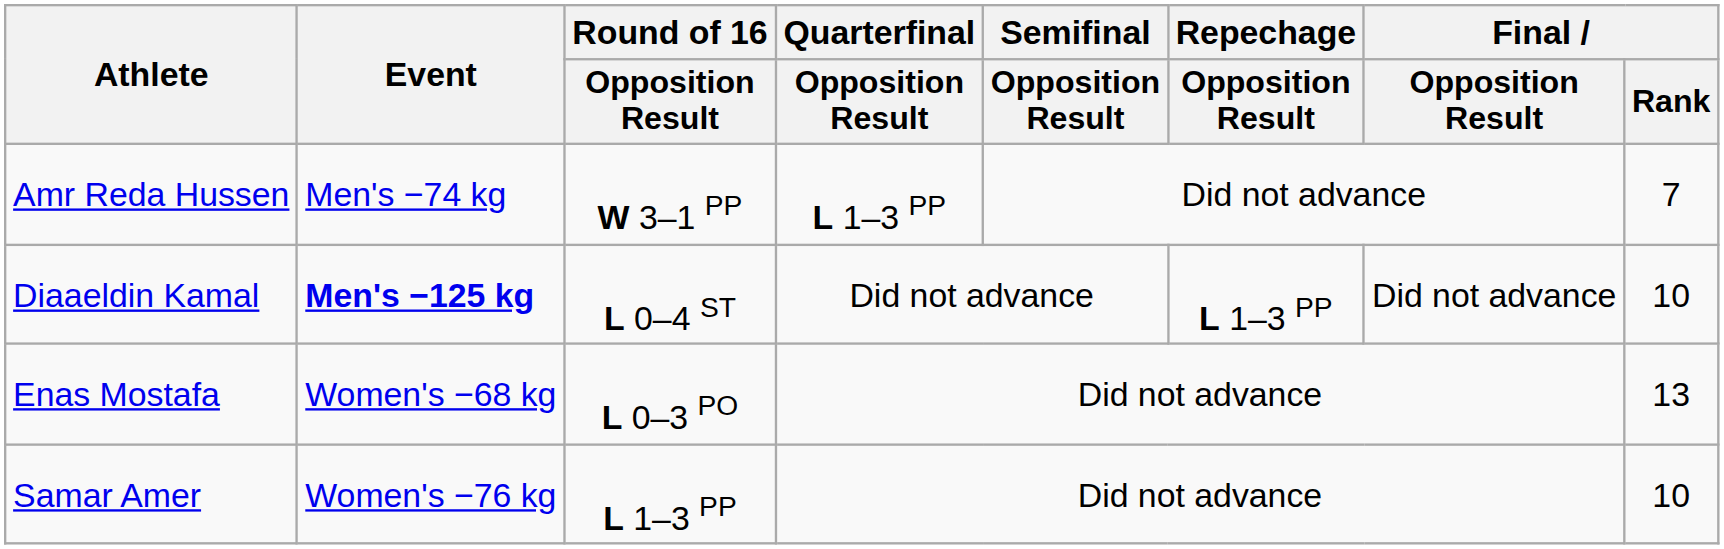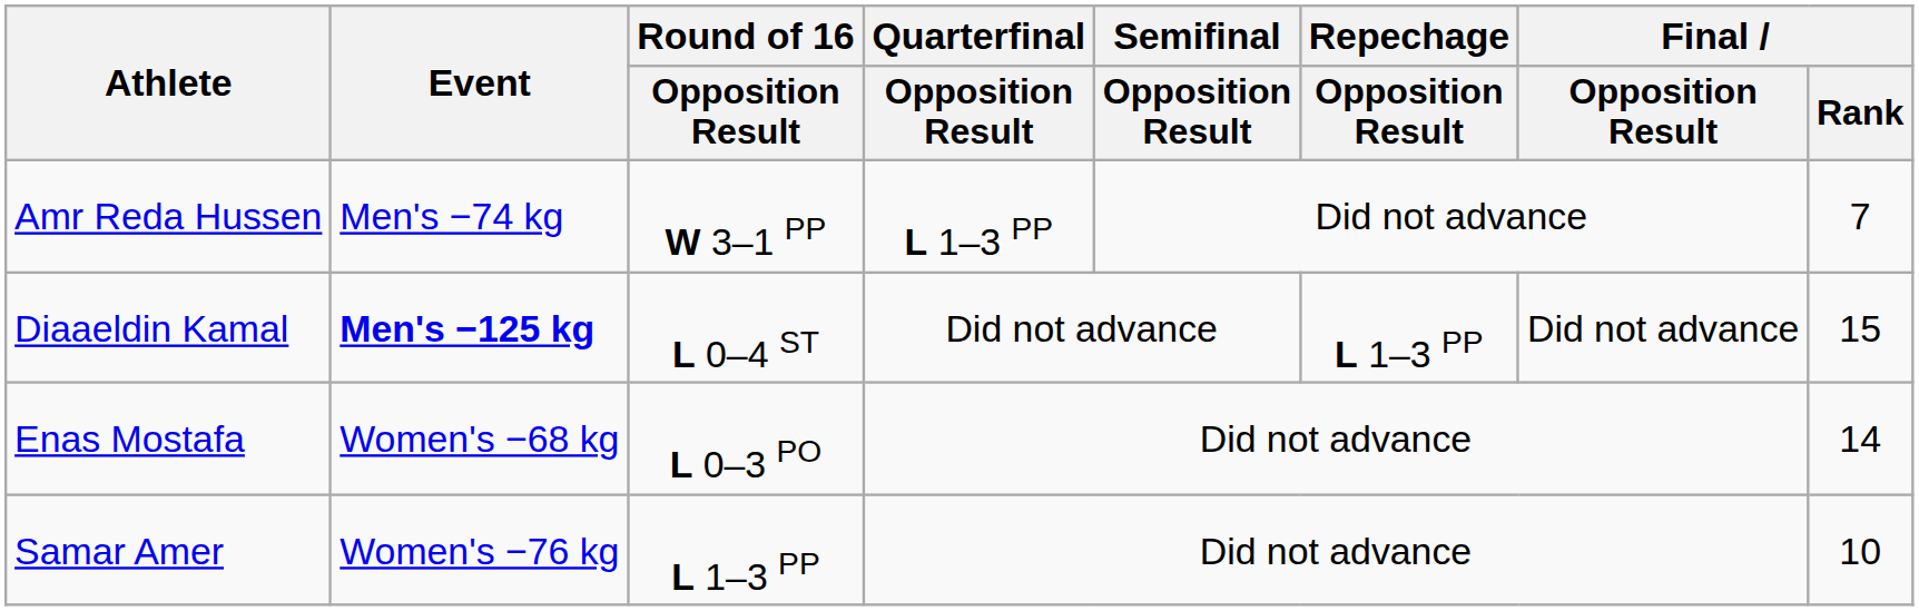Diaaeldin Kamal | Final / Rank: 10 -> 15
Enas Mostafa | Final / Rank: 13 -> 14
